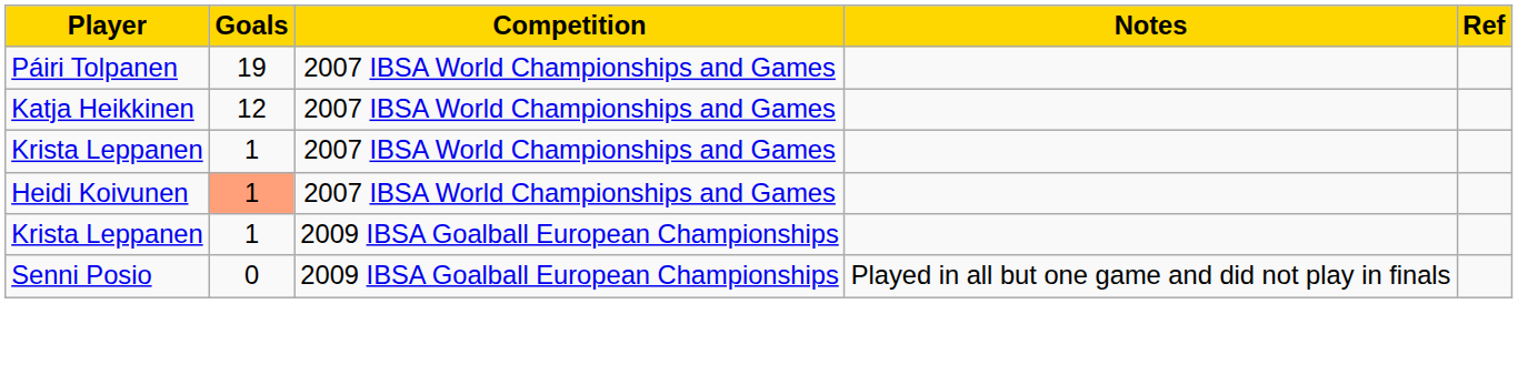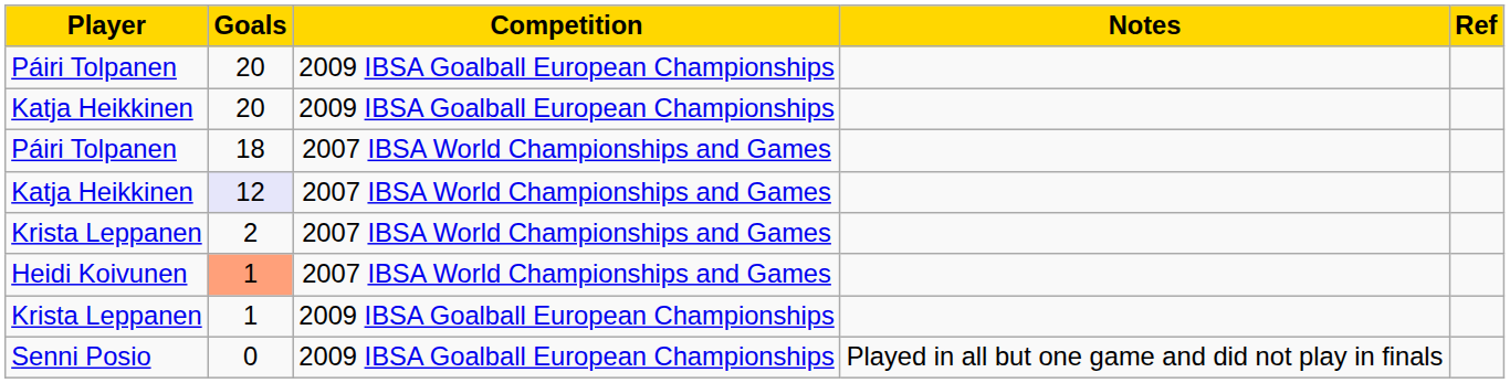+ row: Páiri Tolpanen | 20 | 2009 IBSA Goalball European Championships
+ row: Katja Heikkinen | 20 | 2009 IBSA Goalball European Championships
Páiri Tolpanen / 2007 IBSA World Championships and Games | Goals: 19 -> 18
Katja Heikkinen / 2007 IBSA World Championships and Games | Goals: no background -> lavender background
Krista Leppanen / 2007 IBSA World Championships and Games | Goals: 1 -> 2
